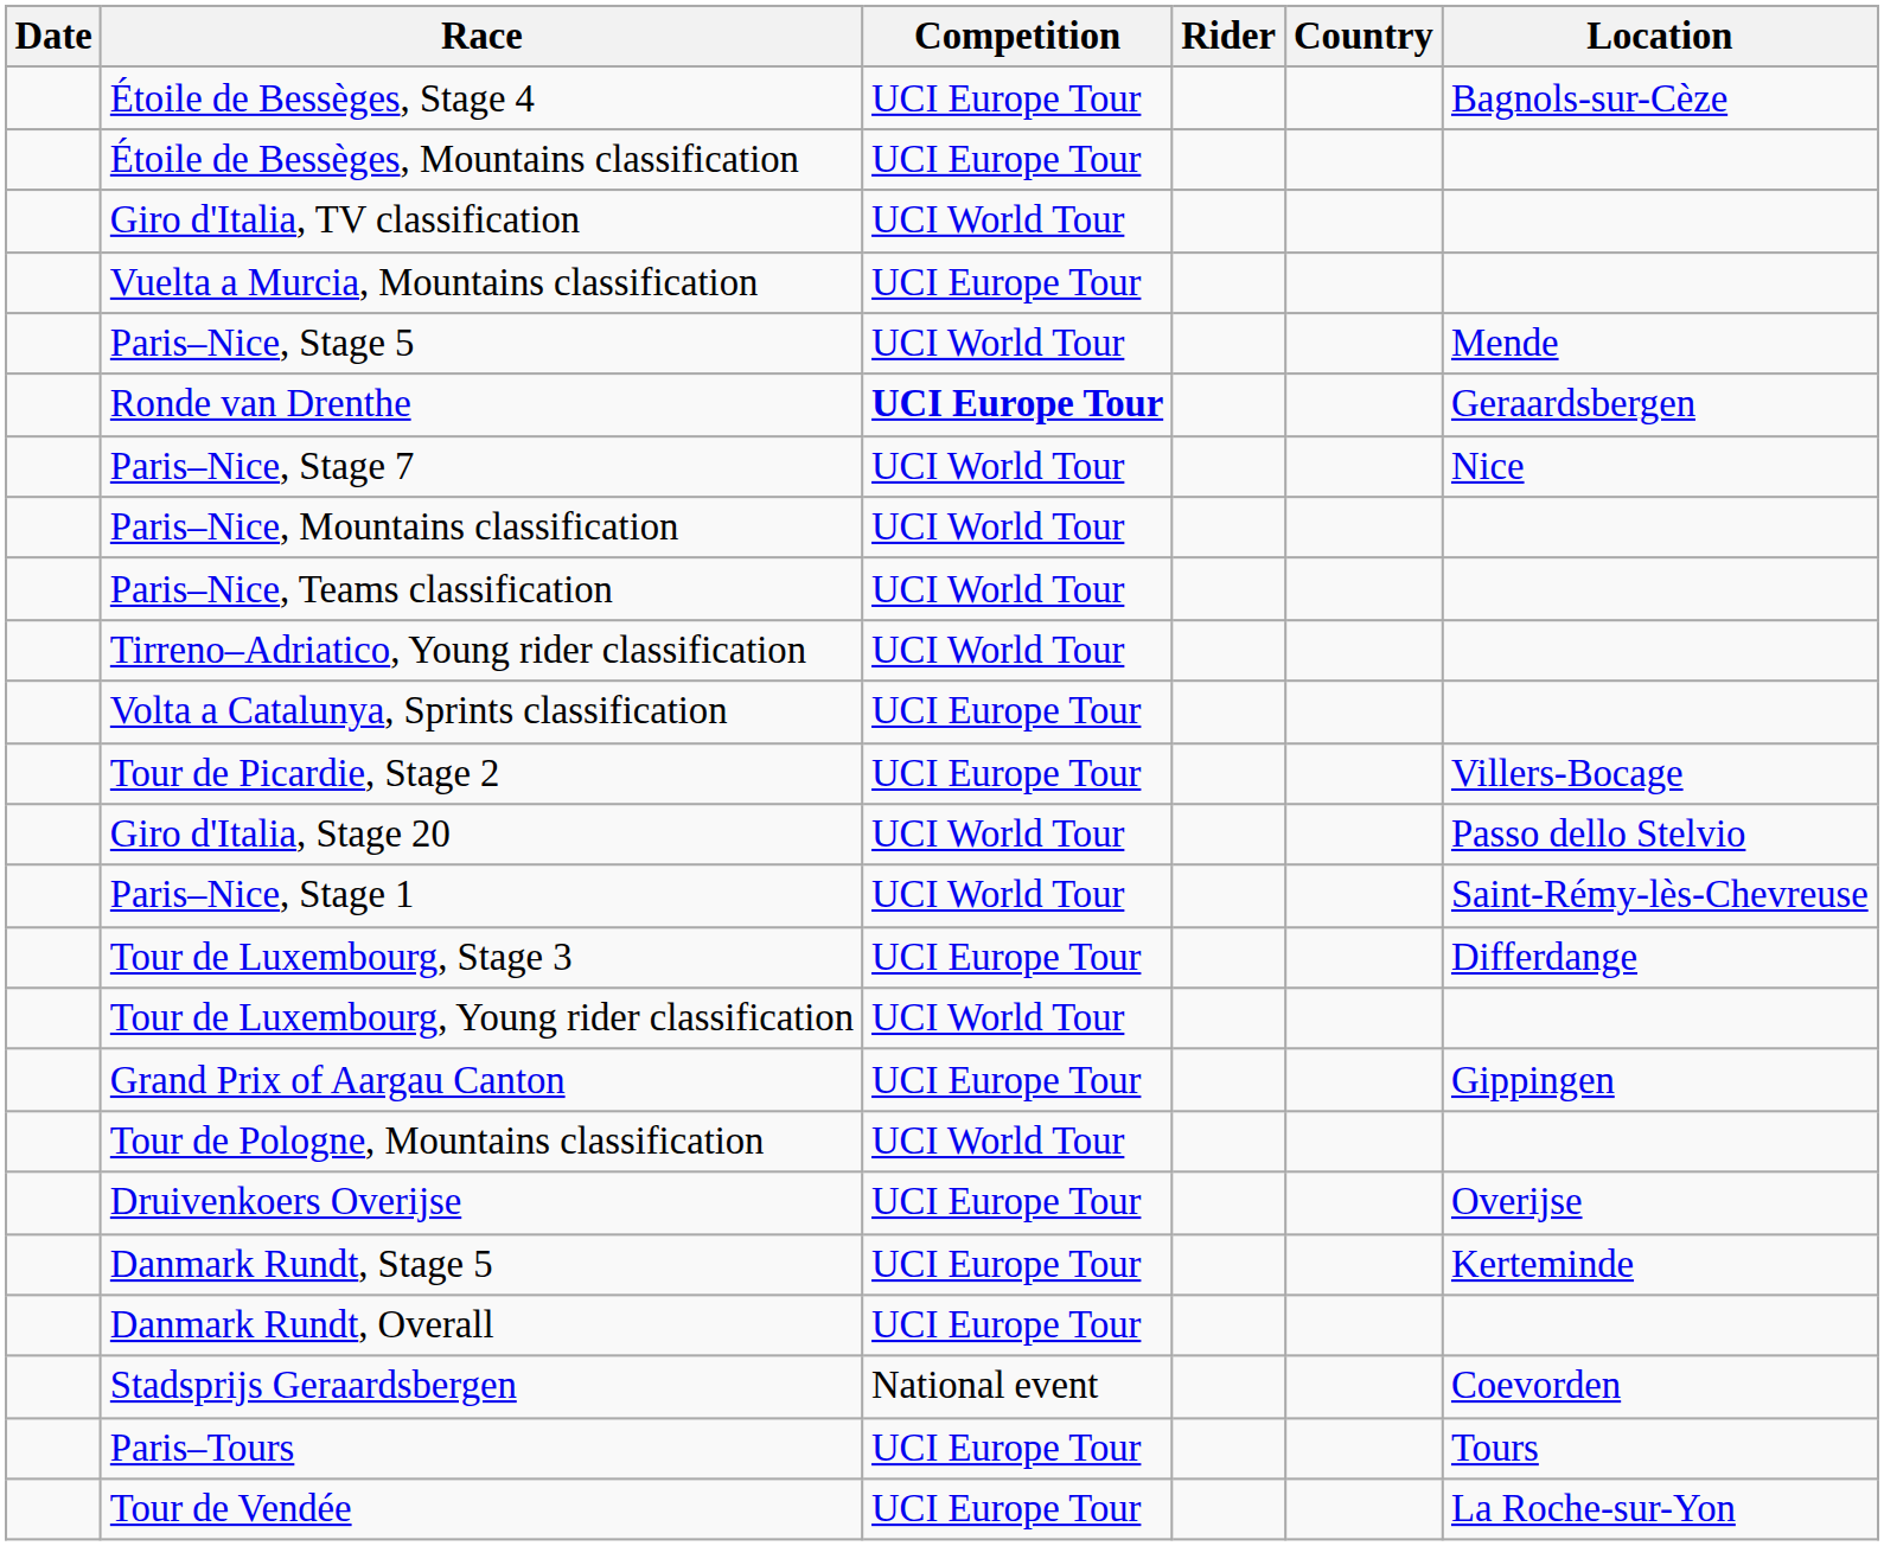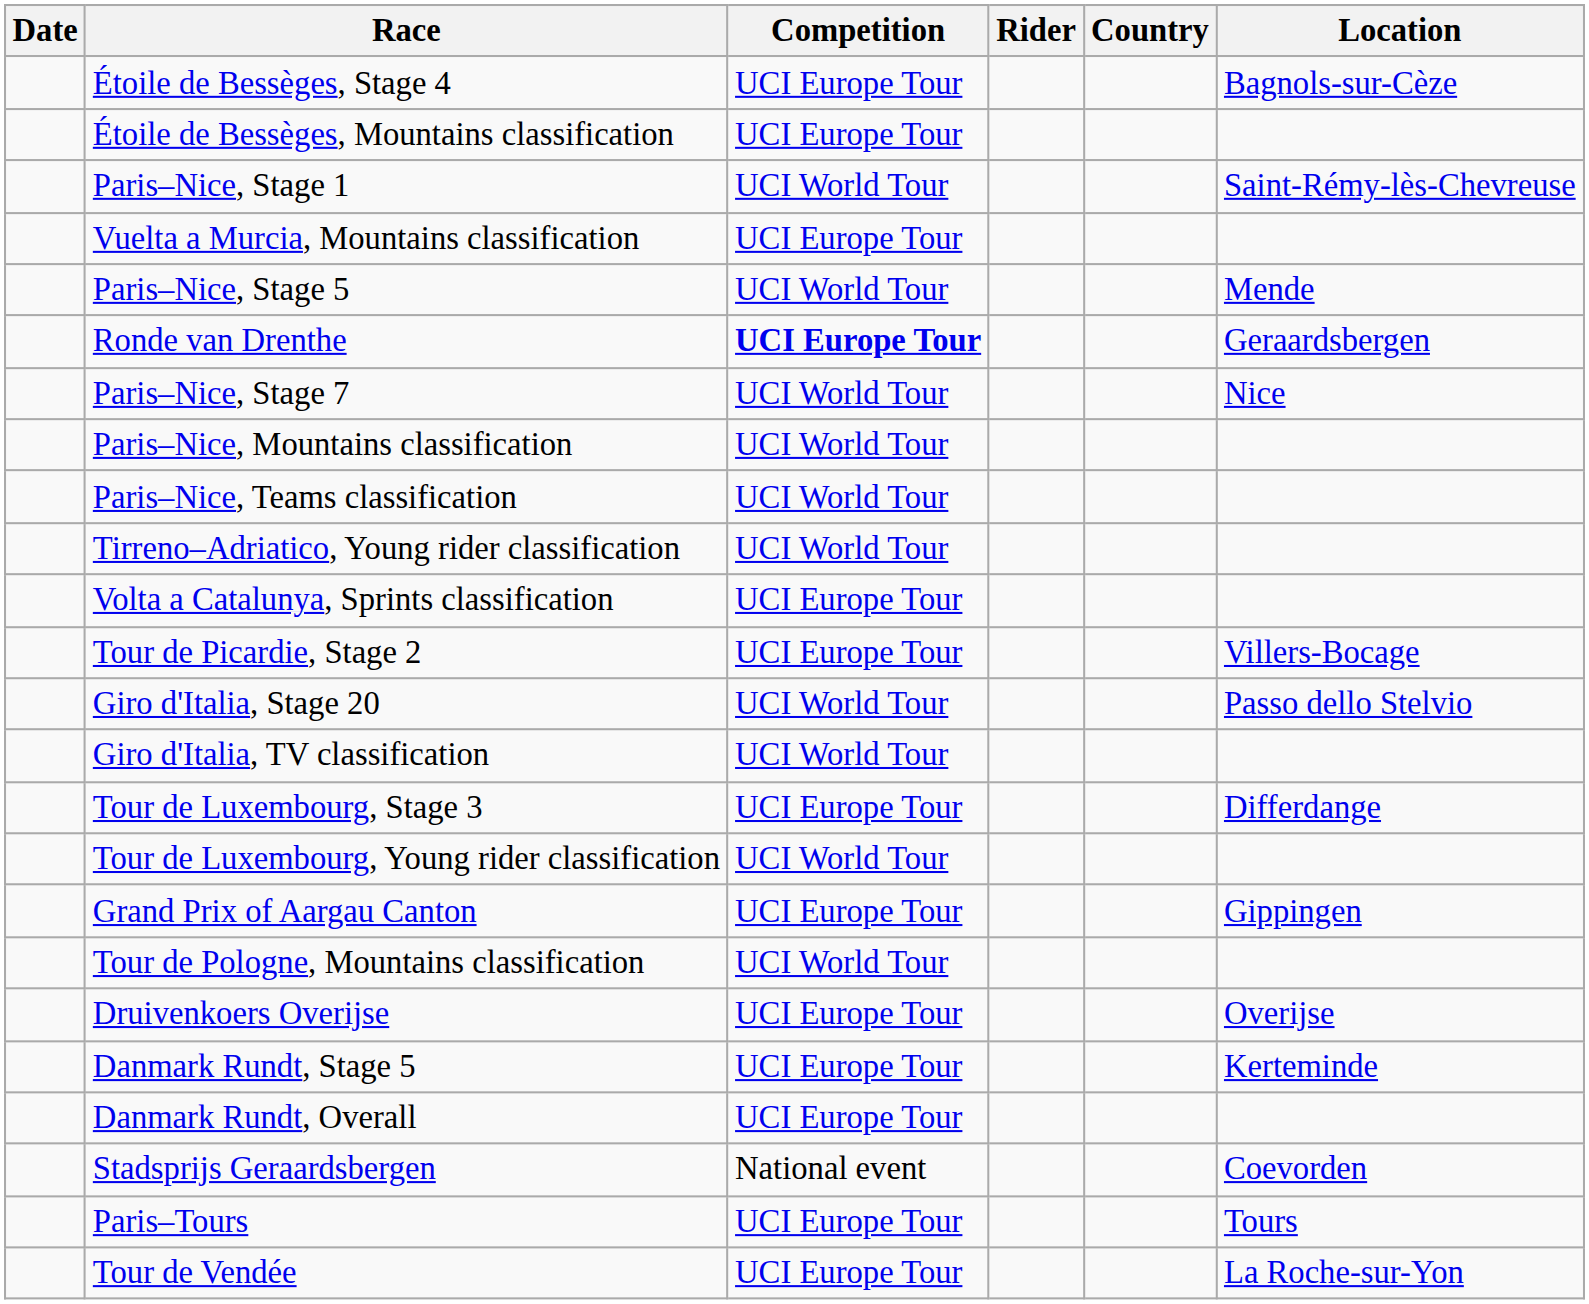rows swapped: Paris–Nice, Stage 1 <-> Giro d'Italia, TV classification
